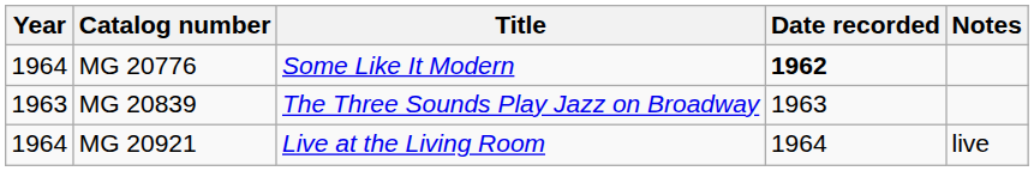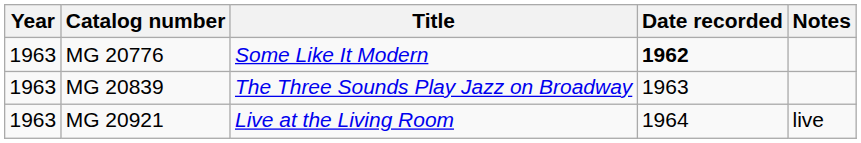MG 20776 | Year: 1964 -> 1963
MG 20921 | Year: 1964 -> 1963
